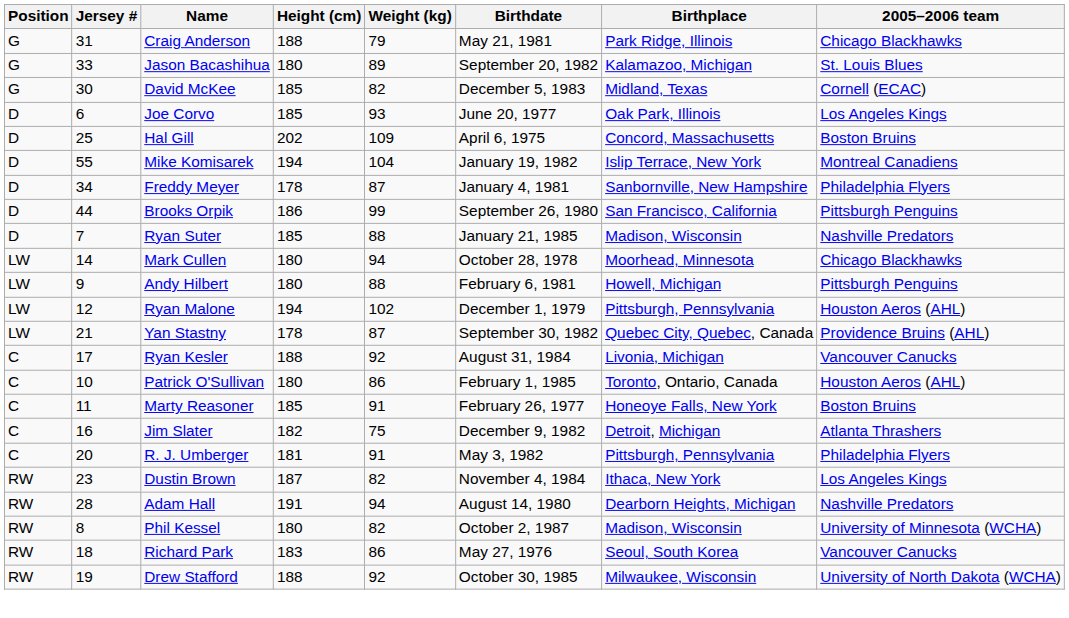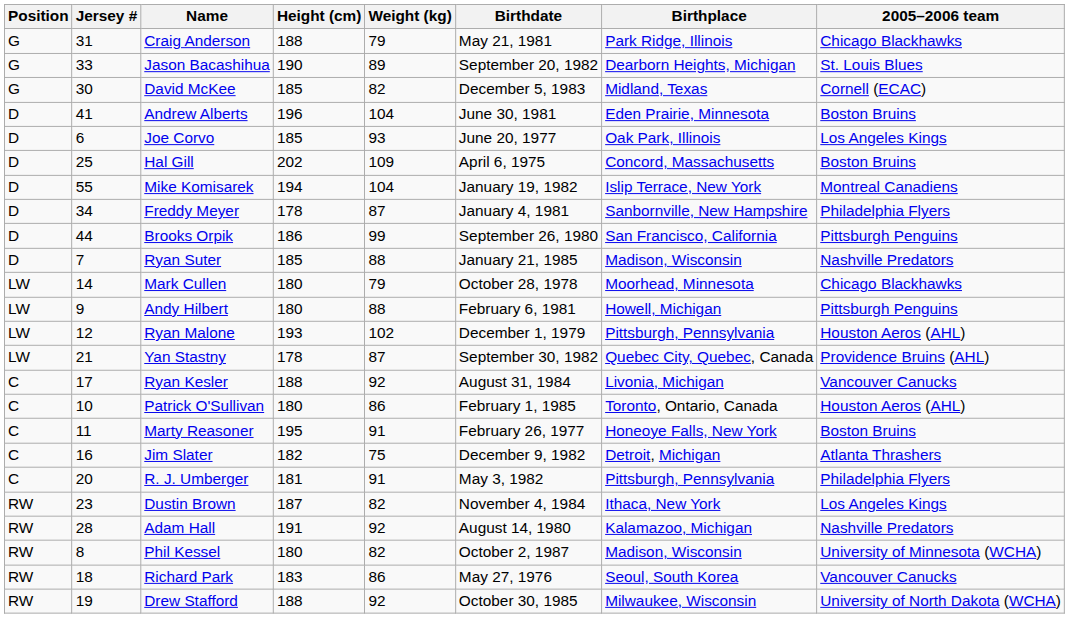Jason Bacashihua | Height (cm): 180 -> 190
Jason Bacashihua | Birthplace: Kalamazoo, Michigan -> Dearborn Heights, Michigan
+ row: D | 41 | Andrew Alberts | 196 | 104 | June 30, 1981 | Eden Prairie, Minnesota | Boston Bruins
Mark Cullen | Weight (kg): 94 -> 79
Ryan Malone | Height (cm): 194 -> 193
Marty Reasoner | Height (cm): 185 -> 195
Adam Hall | Weight (kg): 94 -> 92
Adam Hall | Birthplace: Dearborn Heights, Michigan -> Kalamazoo, Michigan
